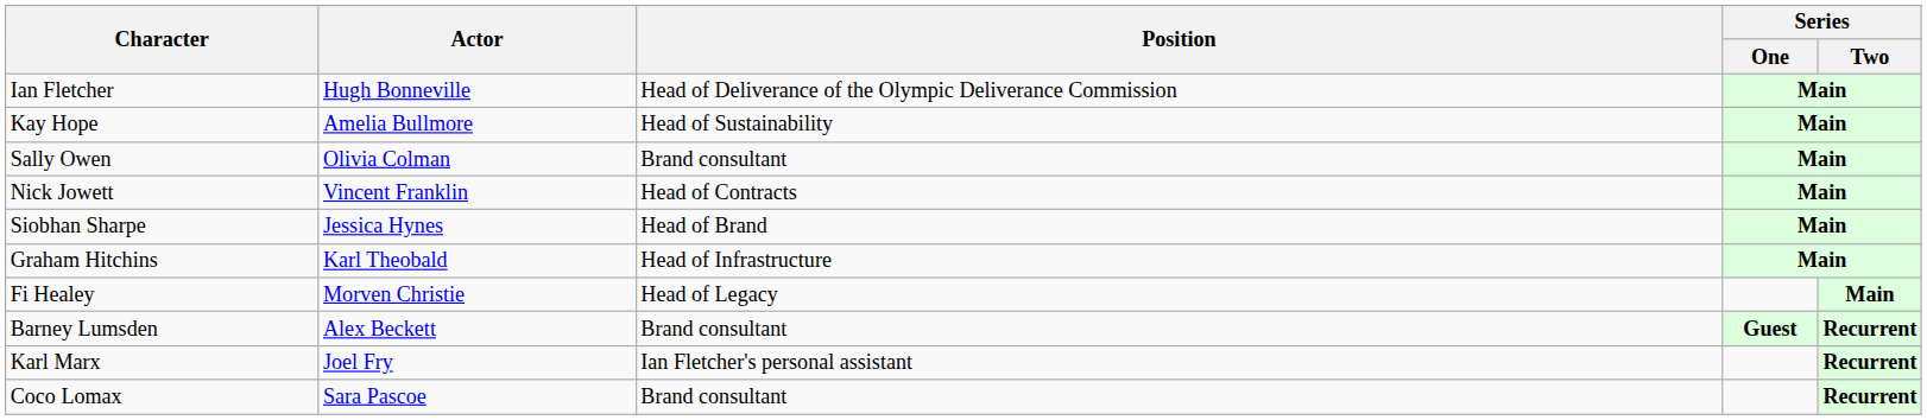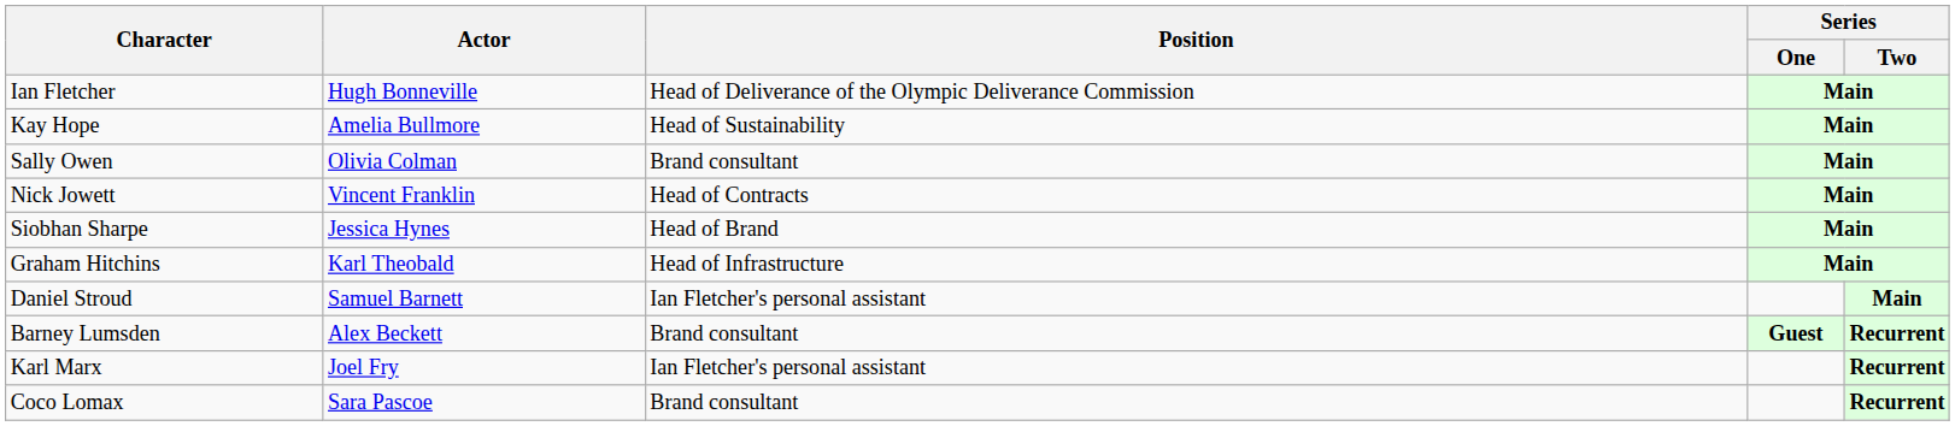- row: Fi Healey | Morven Christie | Head of Legacy | Main
+ row: Daniel Stroud | Samuel Barnett | Ian Fletcher's personal assistant | Main
